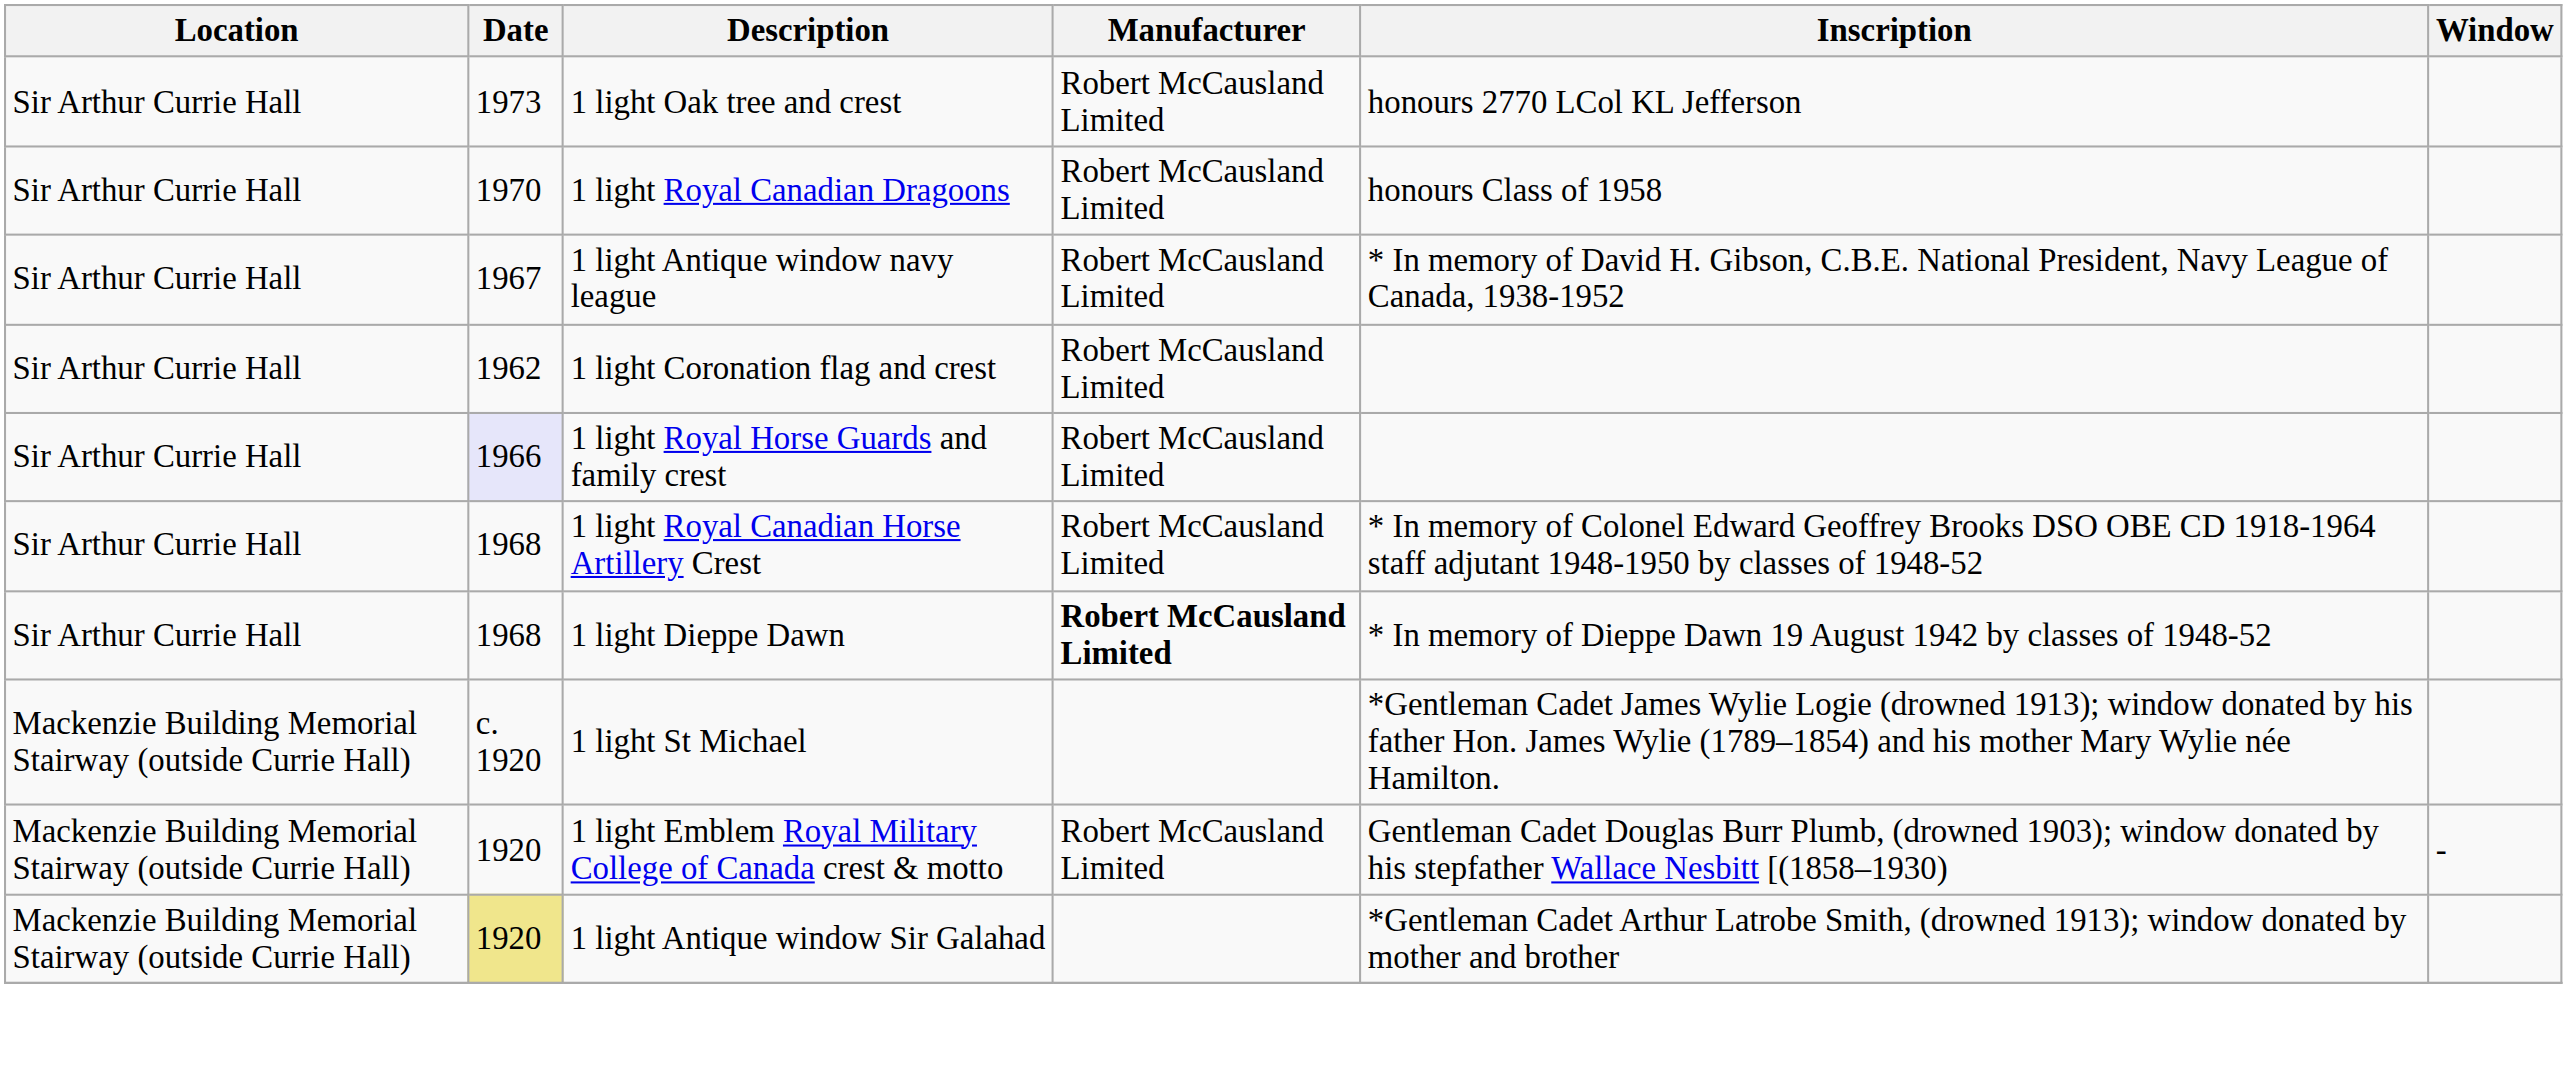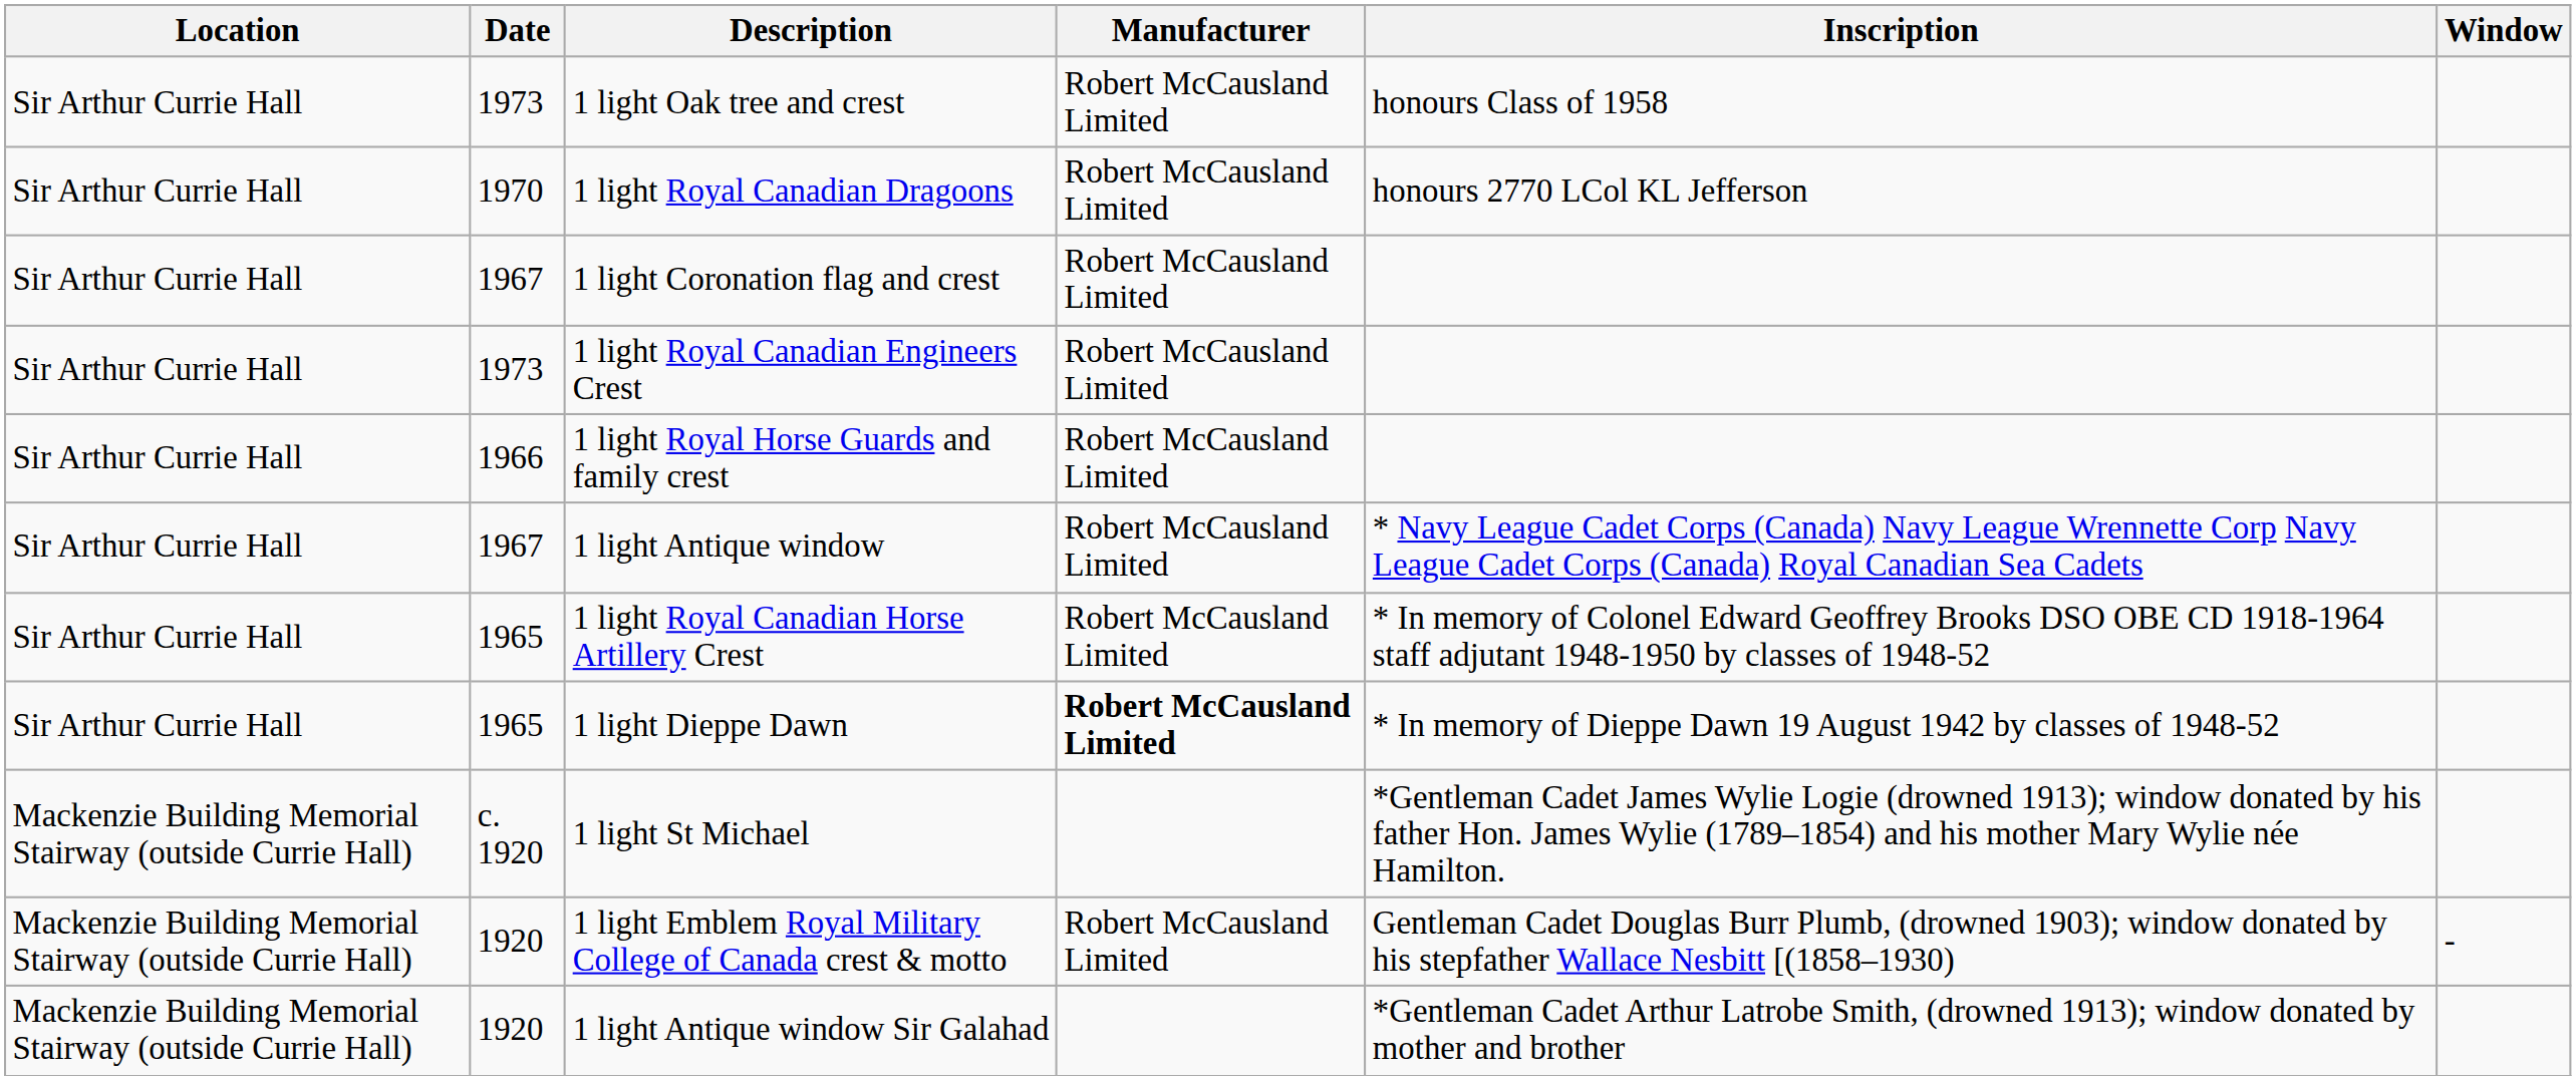1 light Oak tree and crest | Inscription: honours 2770 LCol KL Jefferson -> honours Class of 1958
1 light Royal Canadian Dragoons | Inscription: honours Class of 1958 -> honours 2770 LCol KL Jefferson
- row: Sir Arthur Currie Hall | 1967 | 1 light Antique window navy league | Robert McCausland Limited | * In memory of David H. Gibson, C.B.E. National President, Navy League of Canada, 1938-1952
1 light Coronation flag and crest | Date: 1962 -> 1967
+ row: Sir Arthur Currie Hall | 1973 | 1 light Royal Canadian Engineers Crest | Robert McCausland Limited
1 light Royal Horse Guards and family crest | Date: lavender background -> no background
+ row: Sir Arthur Currie Hall | 1967 | 1 light Antique window | Robert McCausland Limited | * Navy League Cadet Corps (Canada) Navy League Wrennette Corp Navy League Cadet Corps (Canada) Royal Canadian Sea Cadets
1 light Royal Canadian Horse Artillery Crest | Date: 1968 -> 1965
1 light Dieppe Dawn | Date: 1968 -> 1965
1 light Antique window Sir Galahad | Date: khaki background -> no background
